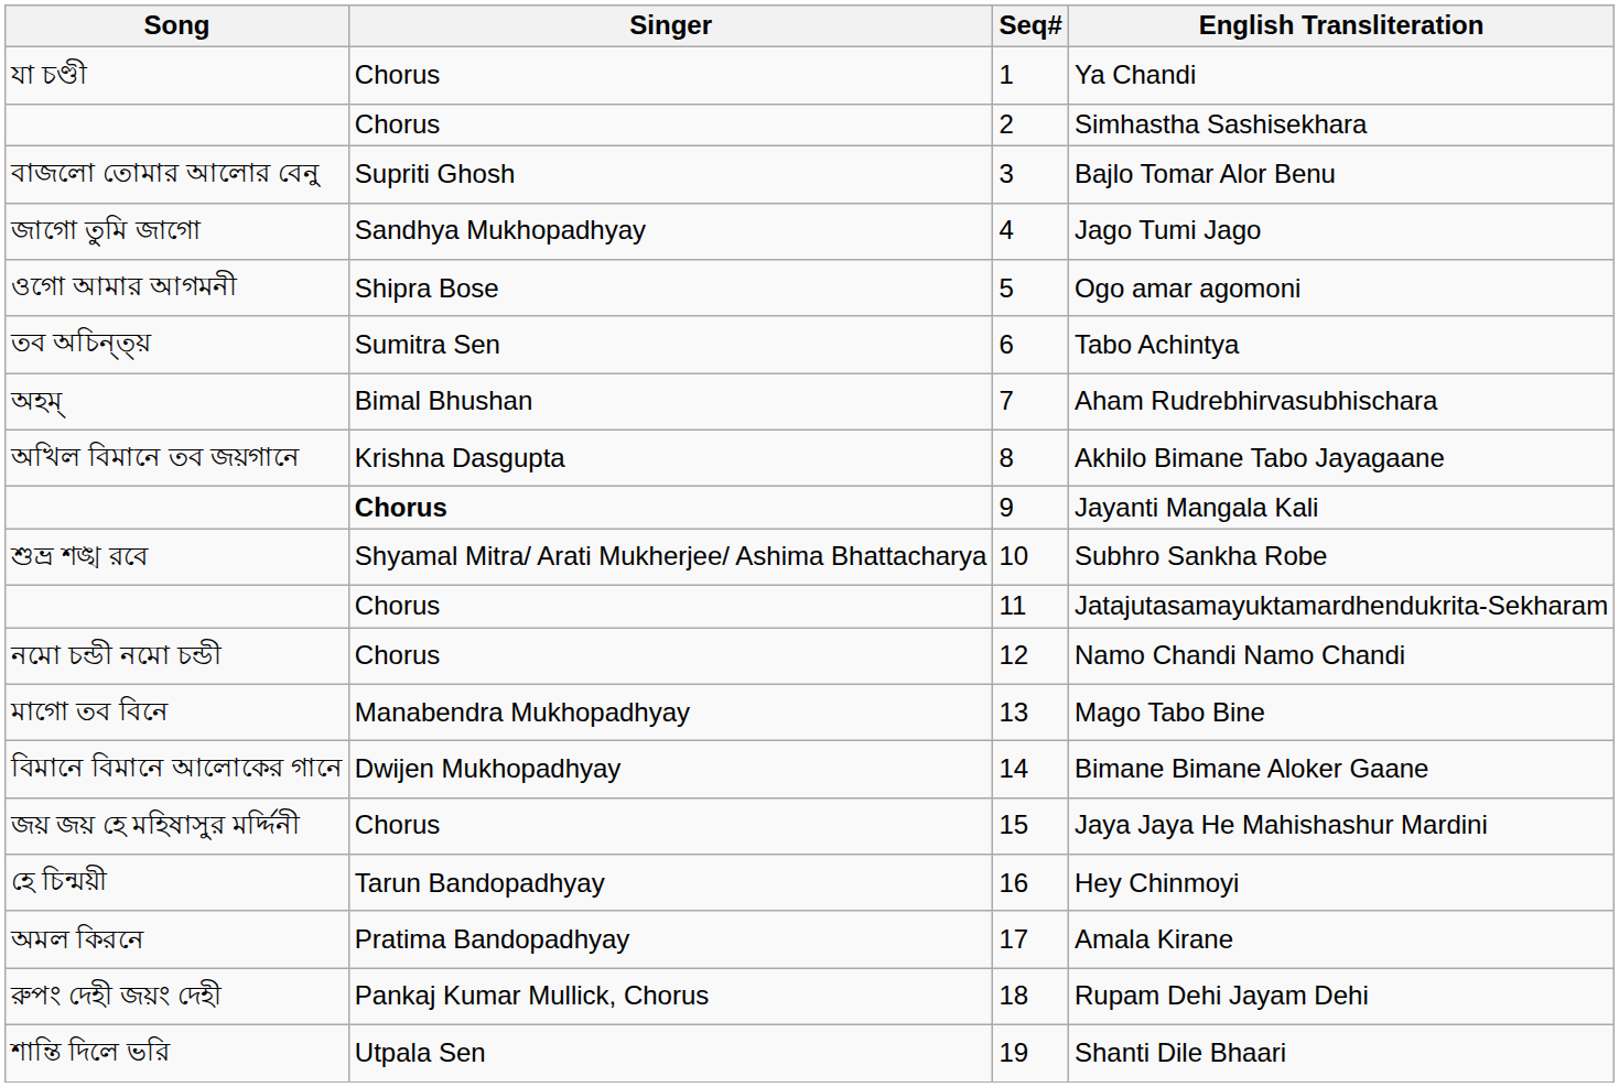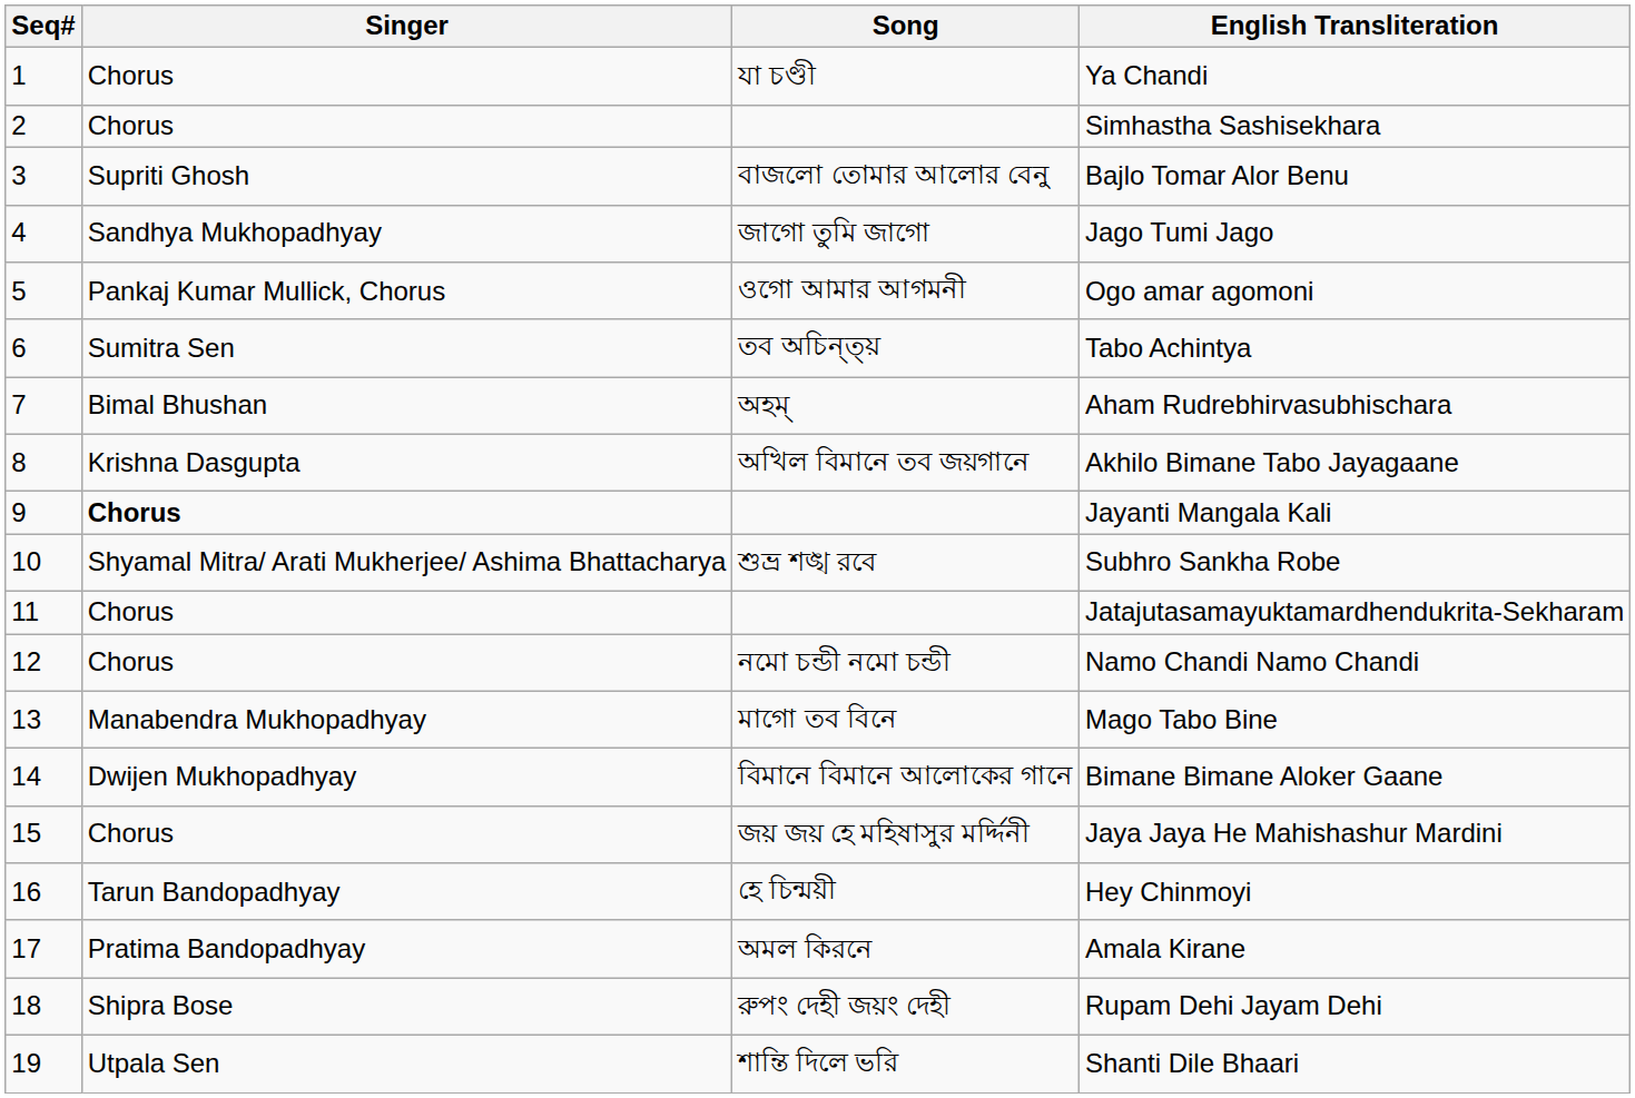columns swapped: Seq# <-> Song
Ogo amar agomoni | Singer: Shipra Bose -> Pankaj Kumar Mullick, Chorus
Rupam Dehi Jayam Dehi | Singer: Pankaj Kumar Mullick, Chorus -> Shipra Bose
